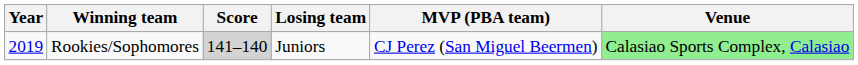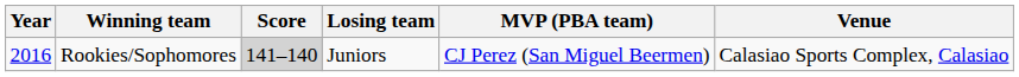Rookies/Sophomores | Year: 2019 -> 2016
Rookies/Sophomores | Venue: lightgreen background -> no background
